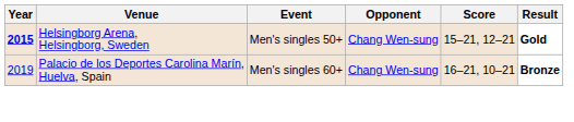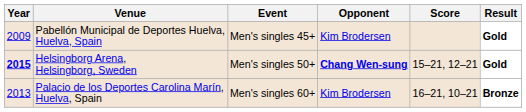+ row: 2009 | Pabellón Municipal de Deportes Huelva, Huelva, Spain | Men's singles 45+ | Kim Brodersen | Gold
Helsingborg Arena, Helsingborg, Sweden | Opponent: normal -> bold
Palacio de los Deportes Carolina Marín, Huelva, Spain | Year: 2019 -> 2013
Palacio de los Deportes Carolina Marín, Huelva, Spain | Opponent: Chang Wen-sung -> Kim Brodersen
